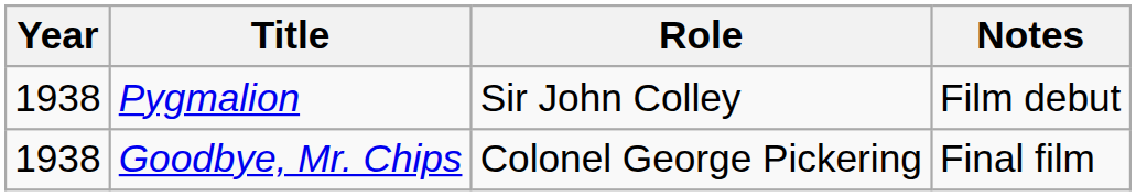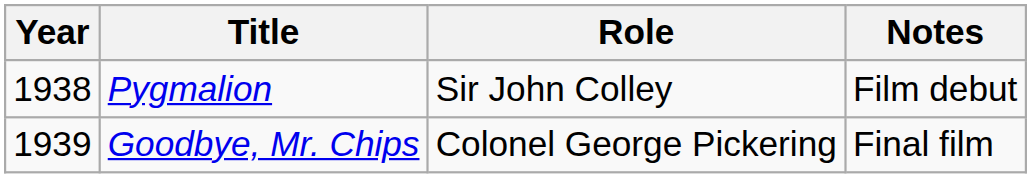Goodbye, Mr. Chips | Year: 1938 -> 1939
